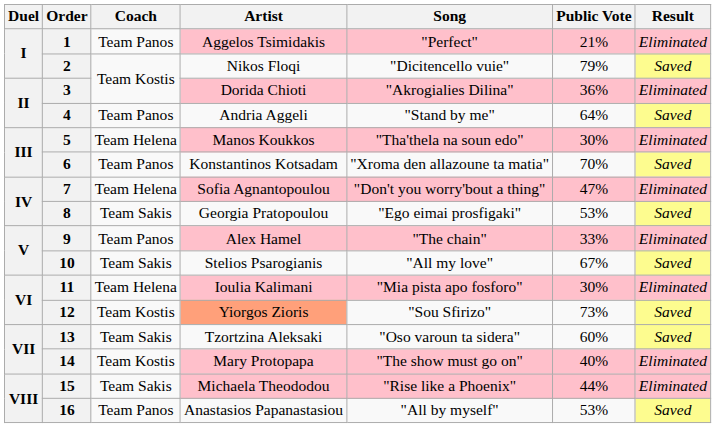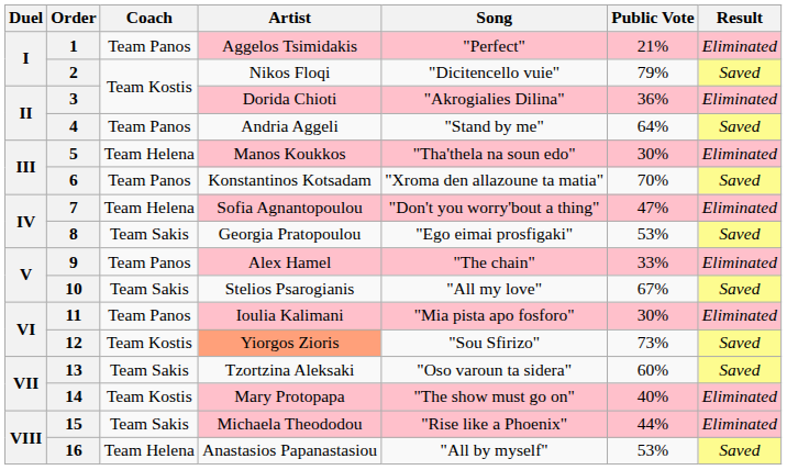11 | Coach: Team Helena -> Team Panos
16 | Coach: Team Panos -> Team Helena
